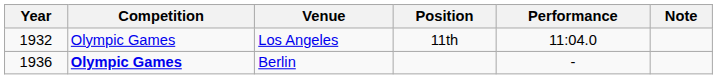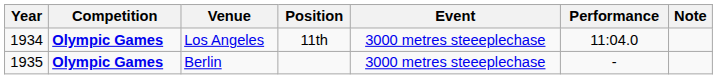+ column: Event | 3000 metres steeeplechase | 3000 metres steeeplechase
Los Angeles | Year: 1932 -> 1934
Los Angeles | Competition: normal -> bold
Berlin | Year: 1936 -> 1935
